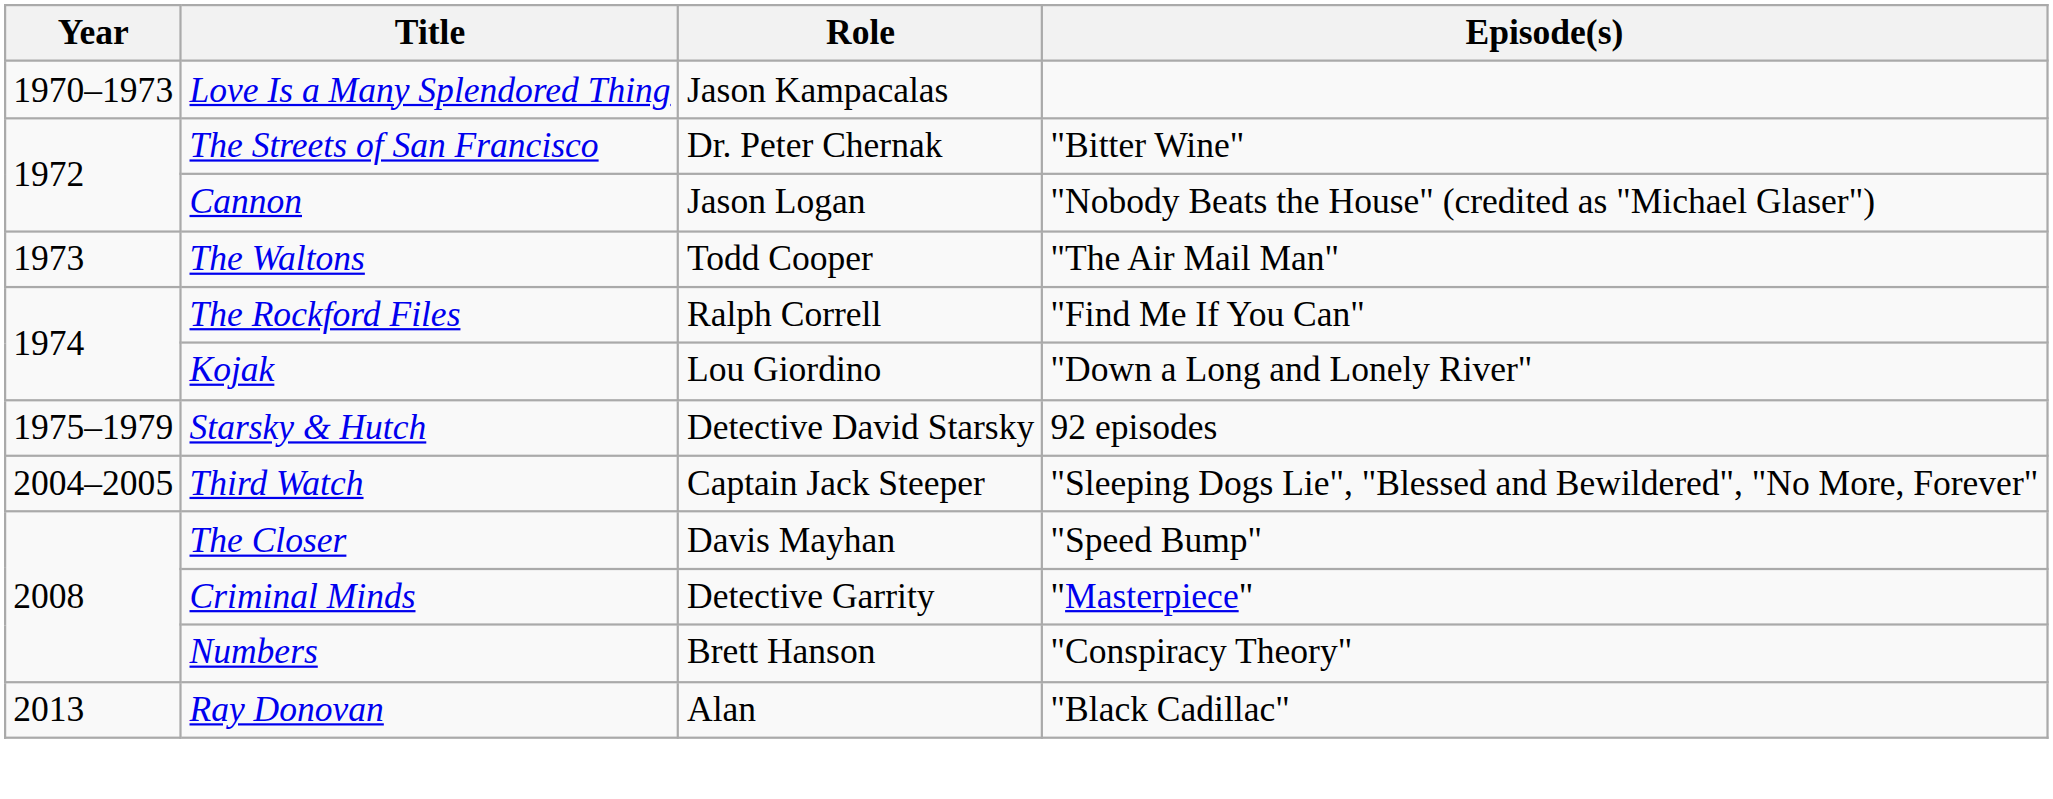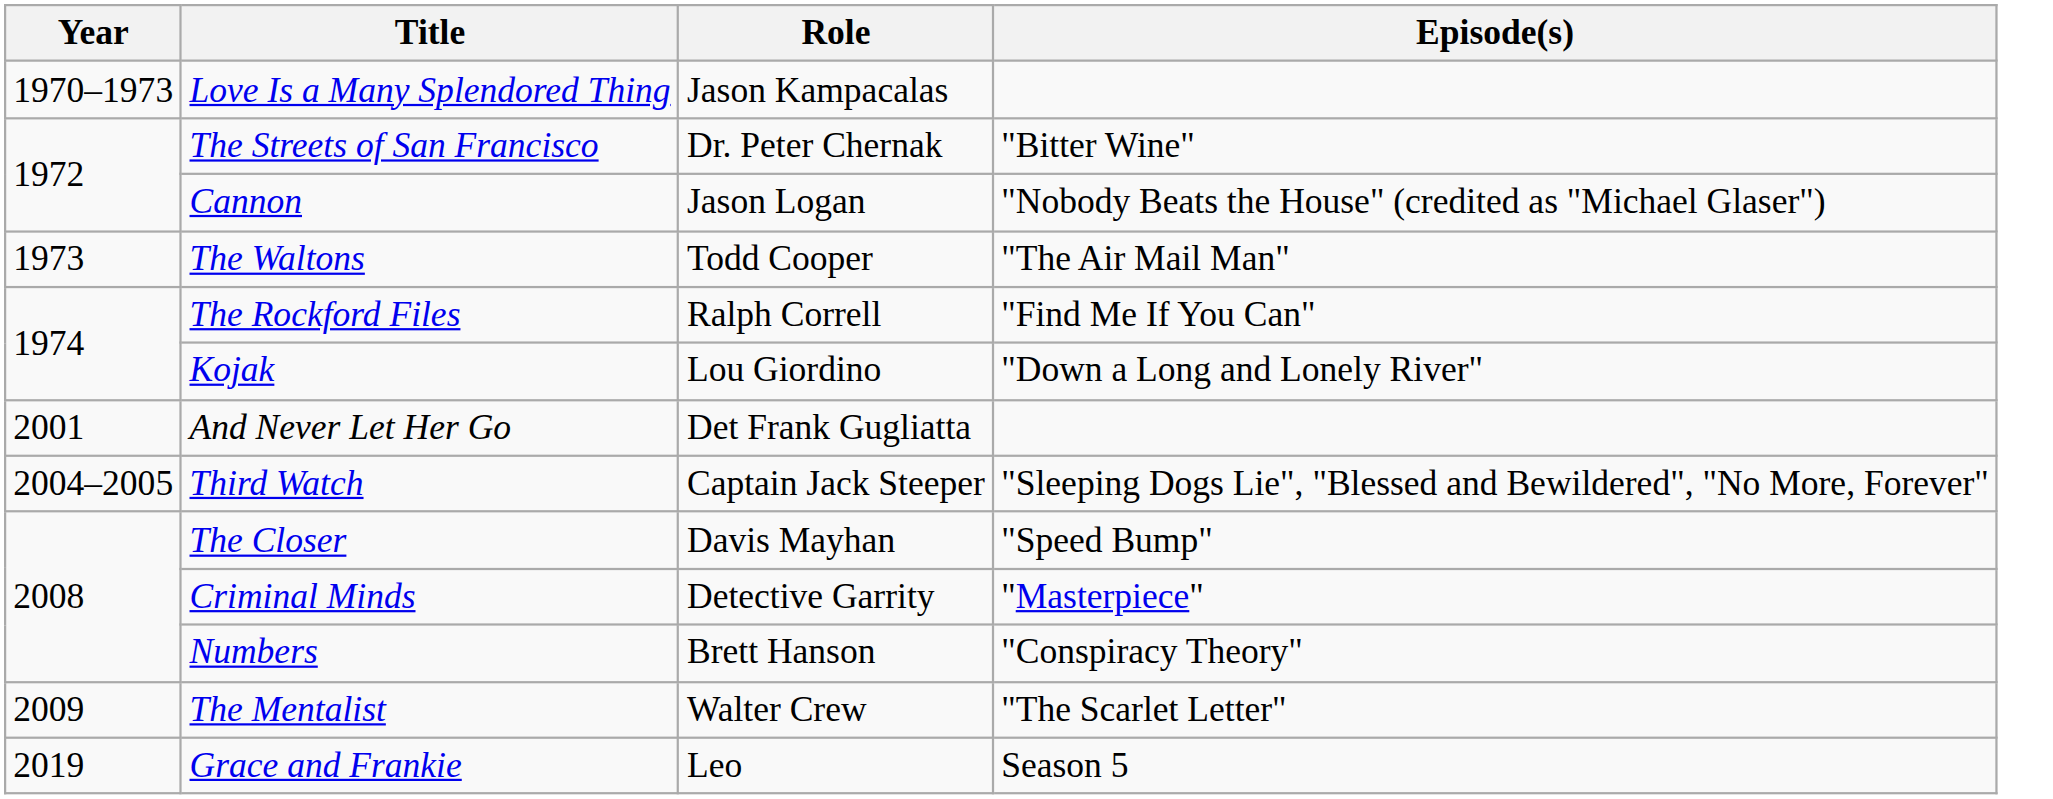- row: 1975–1979 | Starsky & Hutch | Detective David Starsky | 92 episodes
+ row: 2001 | And Never Let Her Go | Det Frank Gugliatta
+ row: 2009 | The Mentalist | Walter Crew | "The Scarlet Letter"
- row: 2013 | Ray Donovan | Alan | "Black Cadillac"
+ row: 2019 | Grace and Frankie | Leo | Season 5
